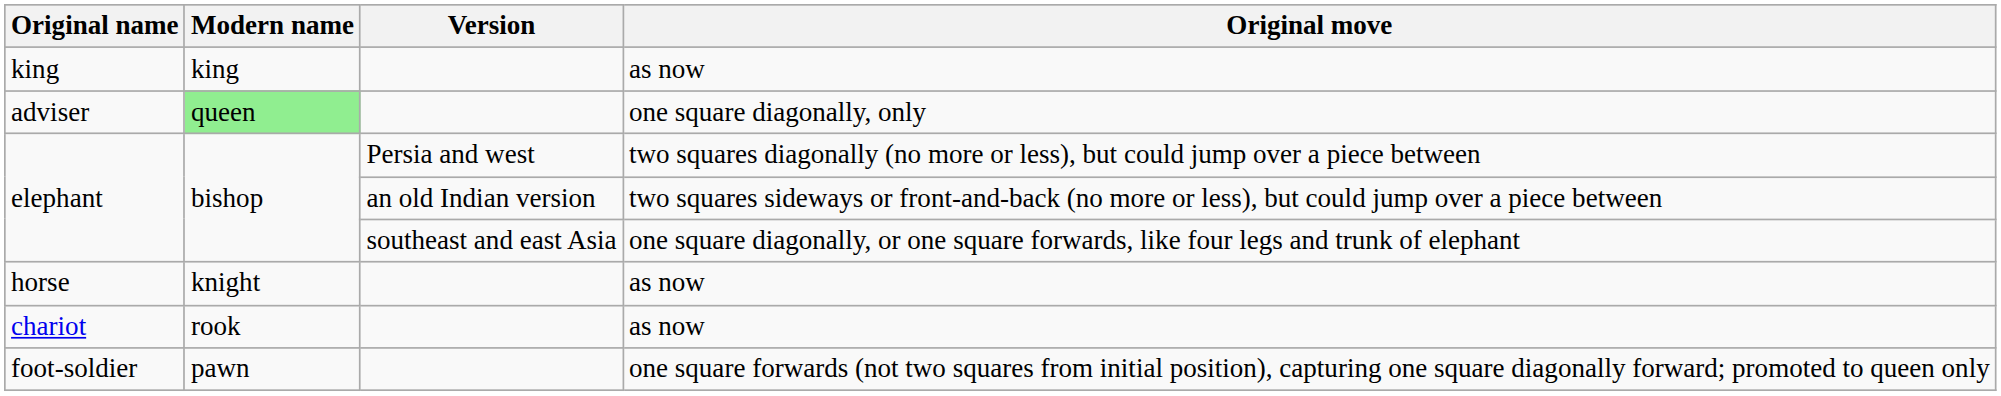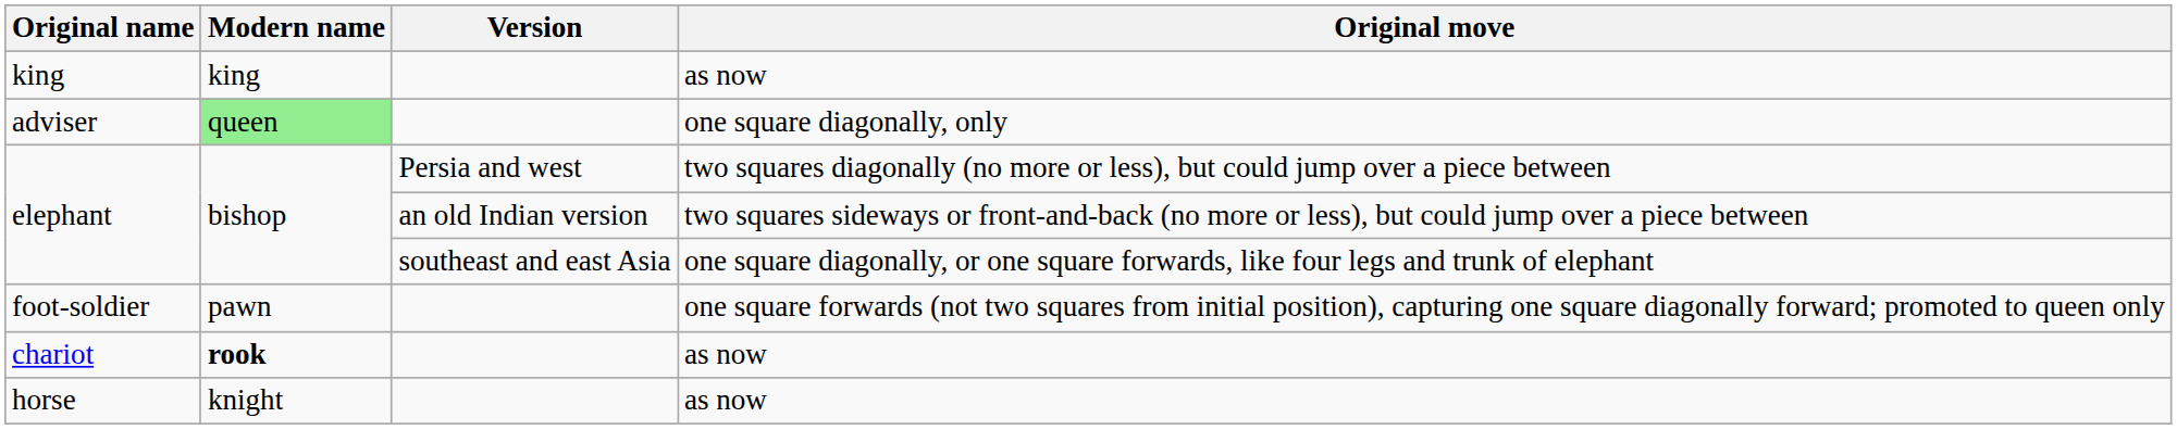rows swapped: horse <-> foot-soldier
chariot | Modern name: normal -> bold
